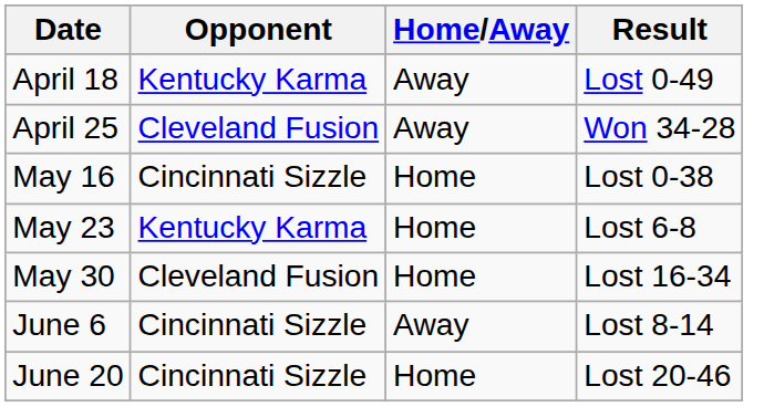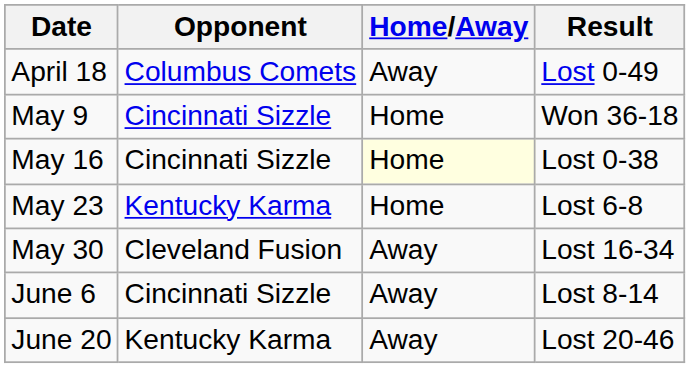April 18 | Opponent: Kentucky Karma -> Columbus Comets
- row: April 25 | Cleveland Fusion | Away | Won 34-28
+ row: May 9 | Cincinnati Sizzle | Home | Won 36-18
May 16 | Home/Away: no background -> lightyellow background
May 30 | Home/Away: Home -> Away
June 20 | Opponent: Cincinnati Sizzle -> Kentucky Karma
June 20 | Home/Away: Home -> Away
